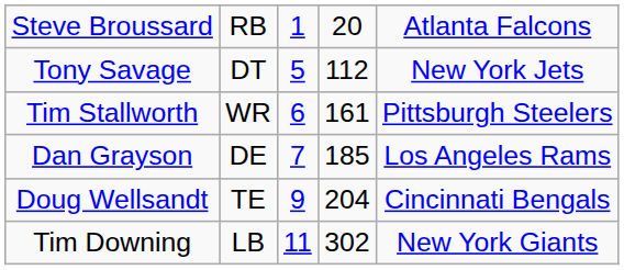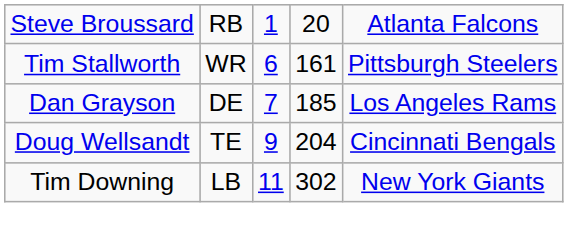- row: Tony Savage | DT | 5 | 112 | New York Jets
